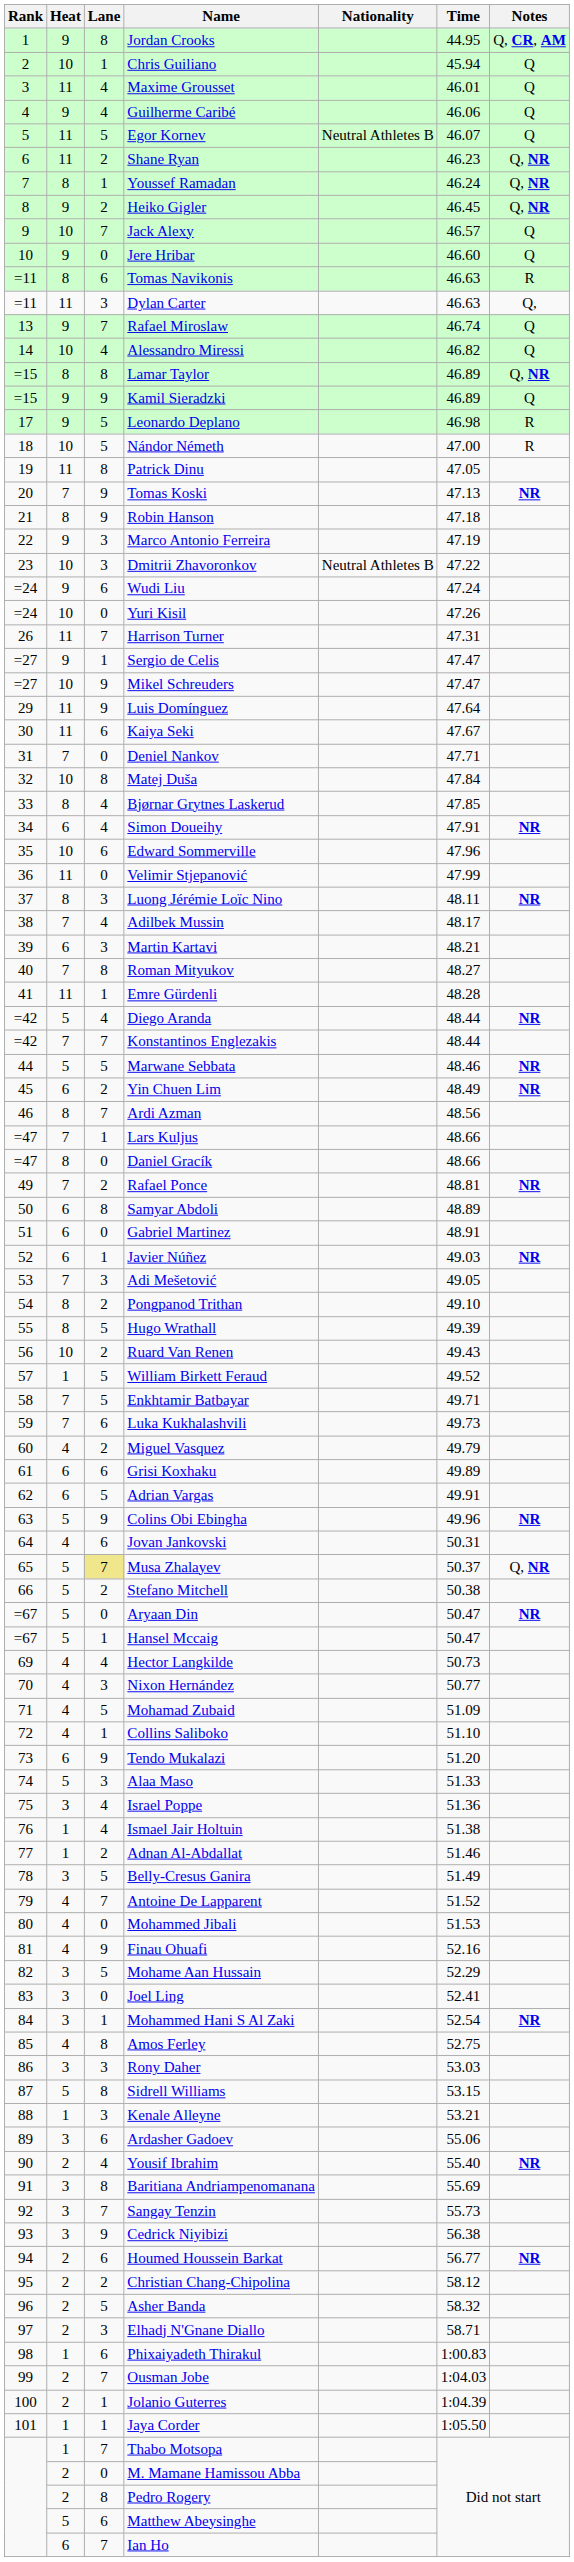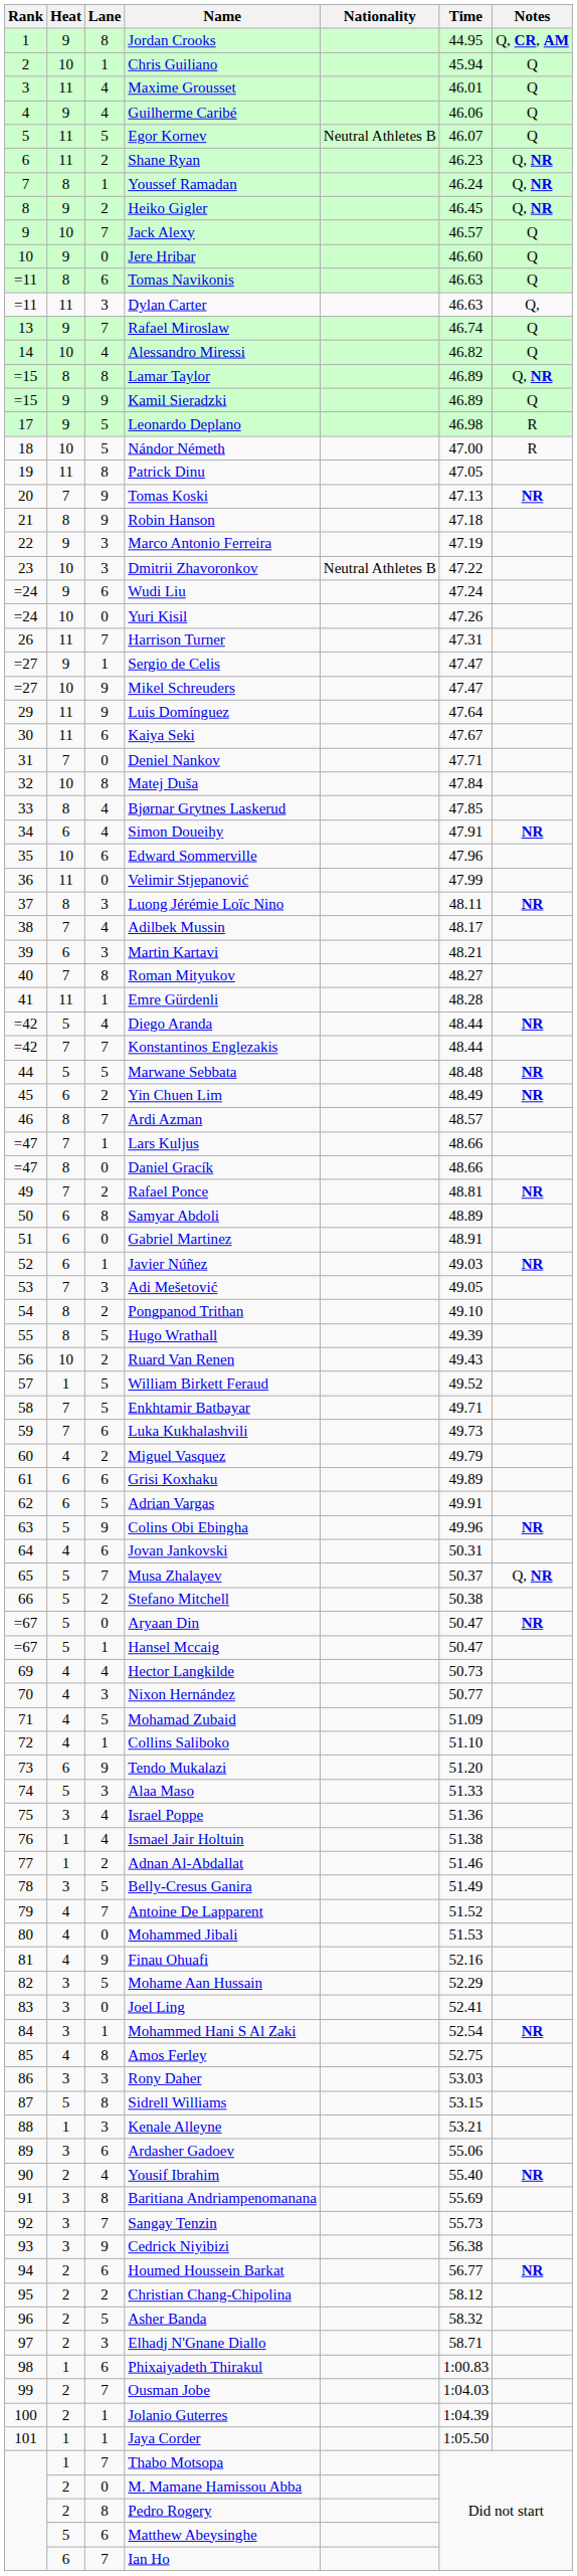Tomas Navikonis | Notes: R -> Q
Marwane Sebbata | Time: 48.46 -> 48.48
Ardi Azman | Time: 48.56 -> 48.57
Musa Zhalayev | Lane: khaki background -> no background
